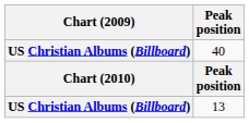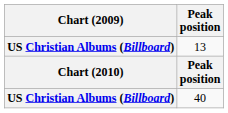rows swapped: 13 <-> 40
